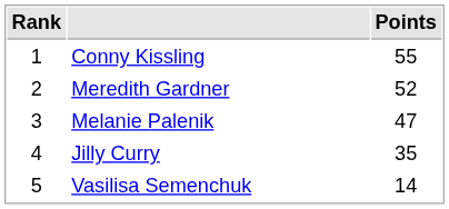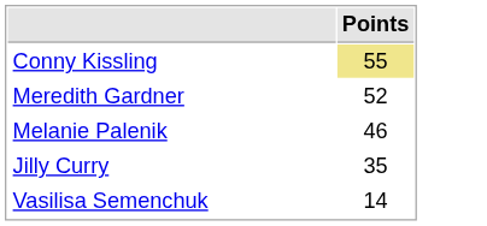- column: Rank | 1 | 2 | 3 | 4 | 5
Conny Kissling | Points: no background -> khaki background
Melanie Palenik | Points: 47 -> 46
